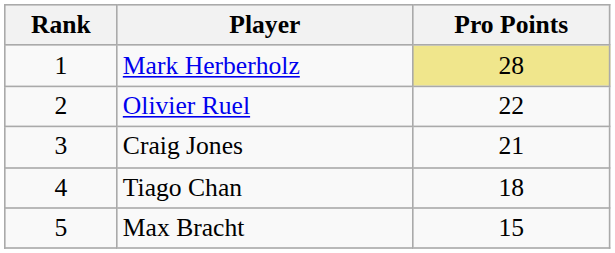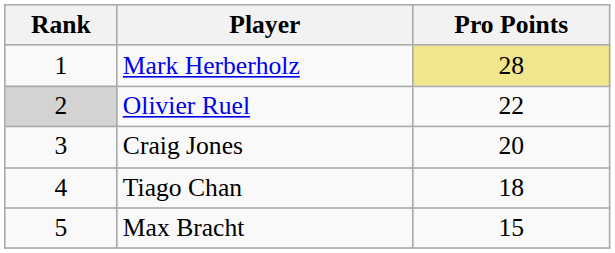Olivier Ruel | Rank: no background -> lightgrey background
Craig Jones | Pro Points: 21 -> 20
